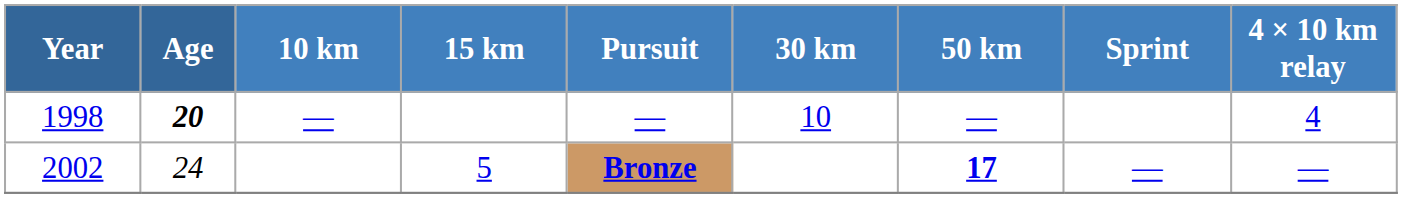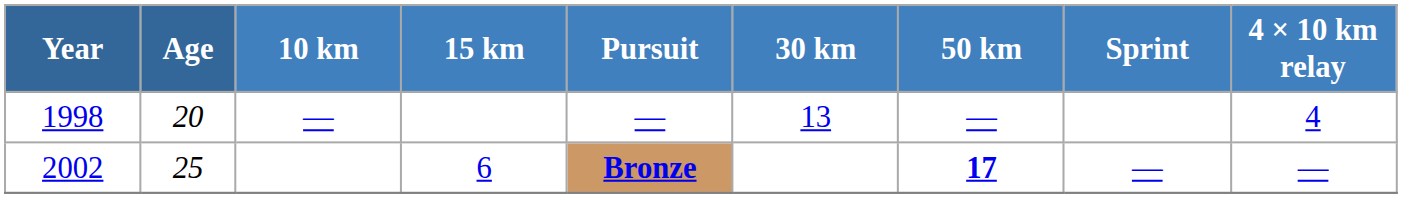1998 | Age: bold -> normal
1998 | 30 km: 10 -> 13
2002 | Age: 24 -> 25
2002 | 15 km: 5 -> 6
